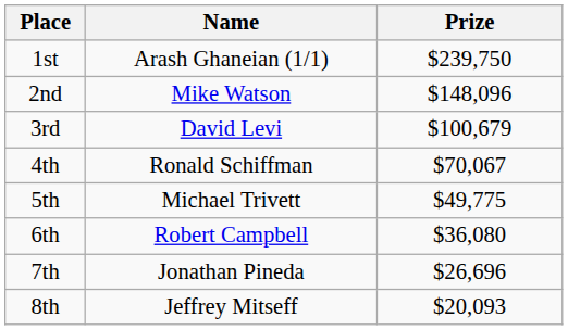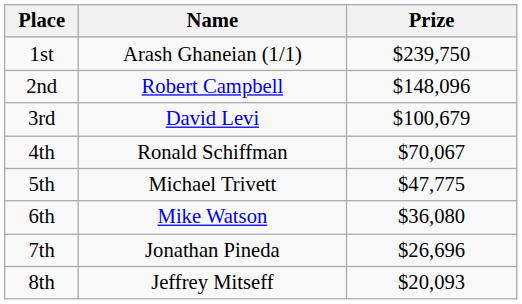2nd | Name: Mike Watson -> Robert Campbell
5th | Prize: $49,775 -> $47,775
6th | Name: Robert Campbell -> Mike Watson
